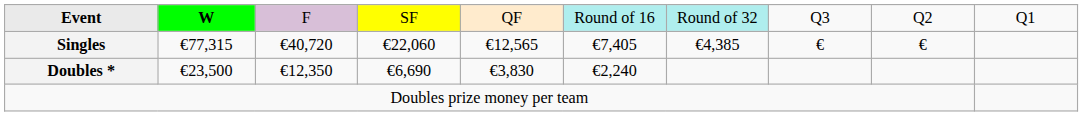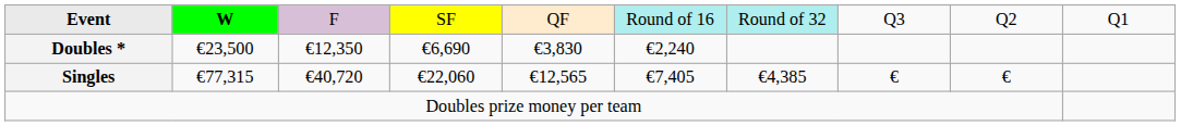rows swapped: Singles <-> Doubles *
